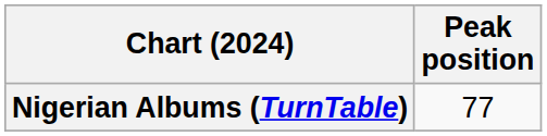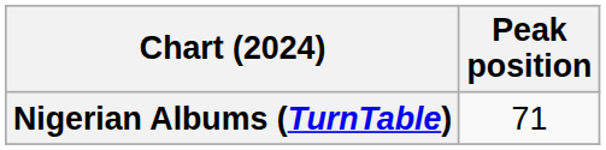Nigerian Albums (TurnTable) | Peak position: 77 -> 71
